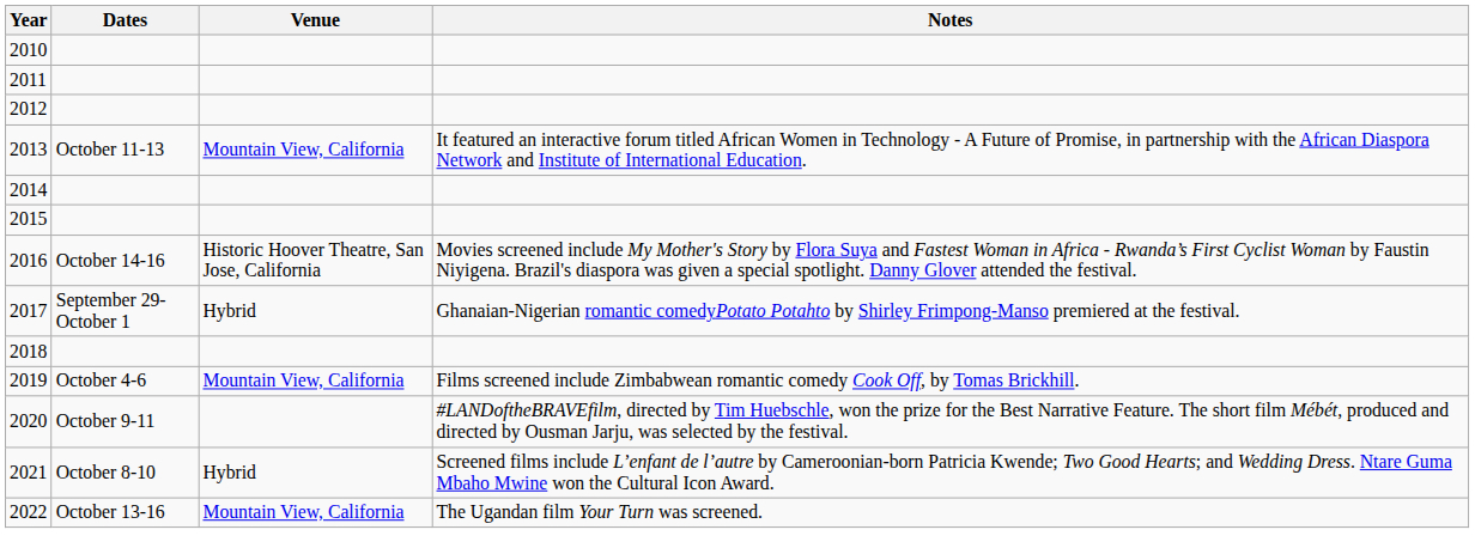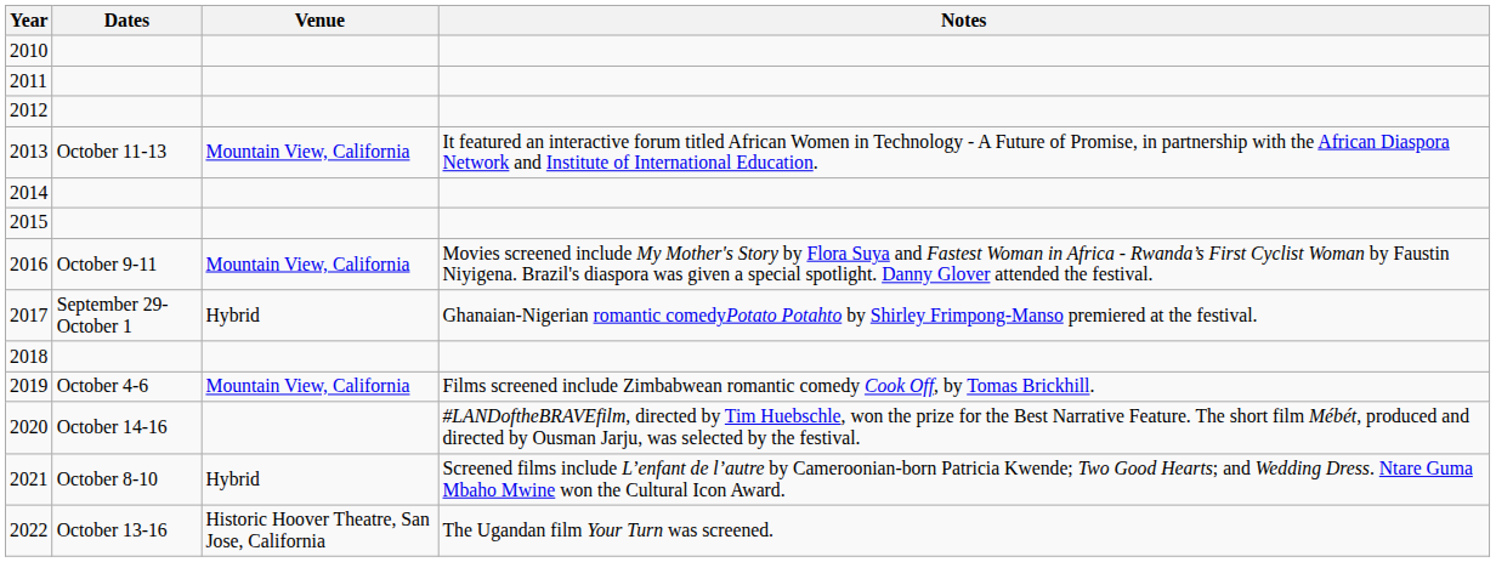2016 | Dates: October 14-16 -> October 9-11
2016 | Venue: Historic Hoover Theatre, San Jose, California -> Mountain View, California
2020 | Dates: October 9-11 -> October 14-16
2022 | Venue: Mountain View, California -> Historic Hoover Theatre, San Jose, California
